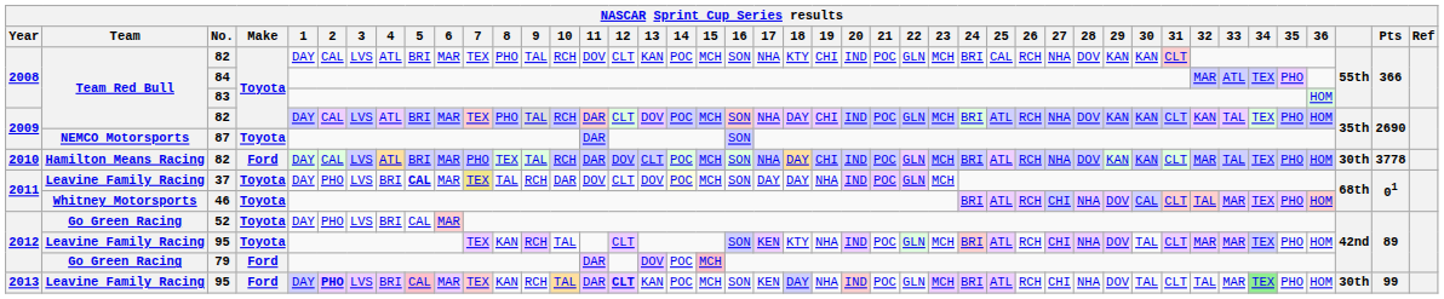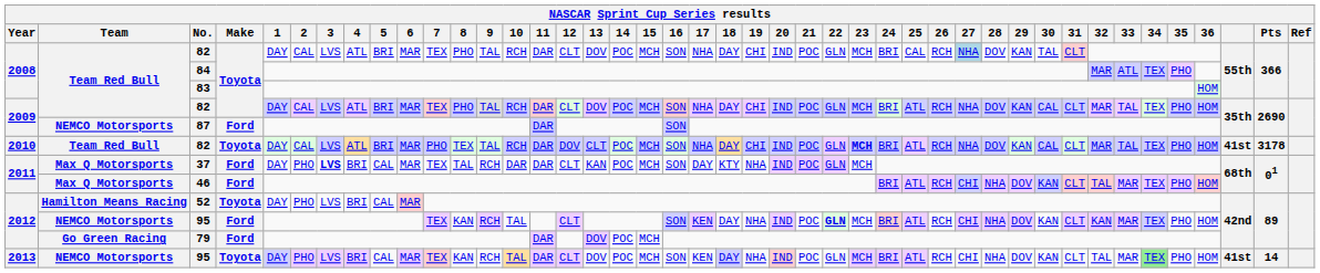2008 / 82 | 11: DOV -> DAR
2008 / 82 | 13: KAN -> DOV
2008 / 82 | 18: KTY -> DAY
2008 / 82 | 27: no background -> lightblue background
2008 / 82 | 30: KAN -> TAL
2009 / 82 | 30: KAN -> CAL
2009 / 82 | 32: KAN -> MAR
87 | Make: Toyota -> Ford
2010 / 82 | Team: Hamilton Means Racing -> Team Red Bull
2010 / 82 | Make: Ford -> Toyota
2010 / 82 | 23: normal -> bold
2010 / 82 | 30: KAN -> CAL
2010 / 82 | column 41: 30th -> 41st
2010 / 82 | Pts: 3778 -> 3178
37 | Team: Leavine Family Racing -> Max Q Motorsports
37 | Make: Toyota -> Ford
37 | 3: normal -> bold
37 | 5: bold -> normal
37 | 7: khaki background -> no background
37 | 11: DOV -> DAR
37 | 13: DOV -> KAN
37 | 14: lightyellow background -> no background
37 | 18: DAY -> KTY
46 | Team: Whitney Motorsports -> Max Q Motorsports
46 | Make: Toyota -> Ford
46 | 30: CAL -> KAN
52 | Team: Go Green Racing -> Hamilton Means Racing
2012 / 95 | Team: Leavine Family Racing -> NEMCO Motorsports
2012 / 95 | Make: Toyota -> Ford
2012 / 95 | 18: KTY -> DAY
2012 / 95 | 22: normal -> bold
2012 / 95 | 30: TAL -> KAN
2012 / 95 | 32: MAR -> KAN
79 | 15: pink background -> no background
2013 / 95 | Team: Leavine Family Racing -> NEMCO Motorsports
2013 / 95 | Make: Ford -> Toyota
2013 / 95 | 2: bold -> normal
2013 / 95 | 5: pink background -> no background
2013 / 95 | 12: bold -> normal
2013 / 95 | 13: KAN -> DOV
2013 / 95 | 30: TAL -> KAN
2013 / 95 | column 41: 30th -> 41st
2013 / 95 | Pts: 99 -> 14
